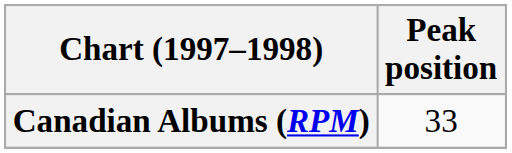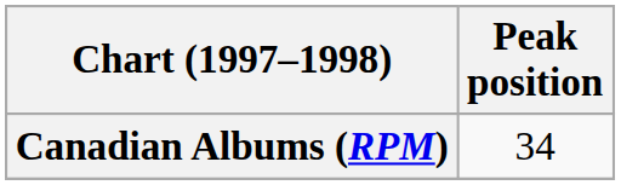Canadian Albums (RPM) | Peak position: 33 -> 34
